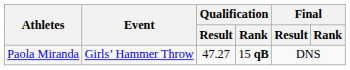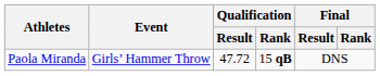Paola Miranda | Qualification / Result: 47.27 -> 47.72
